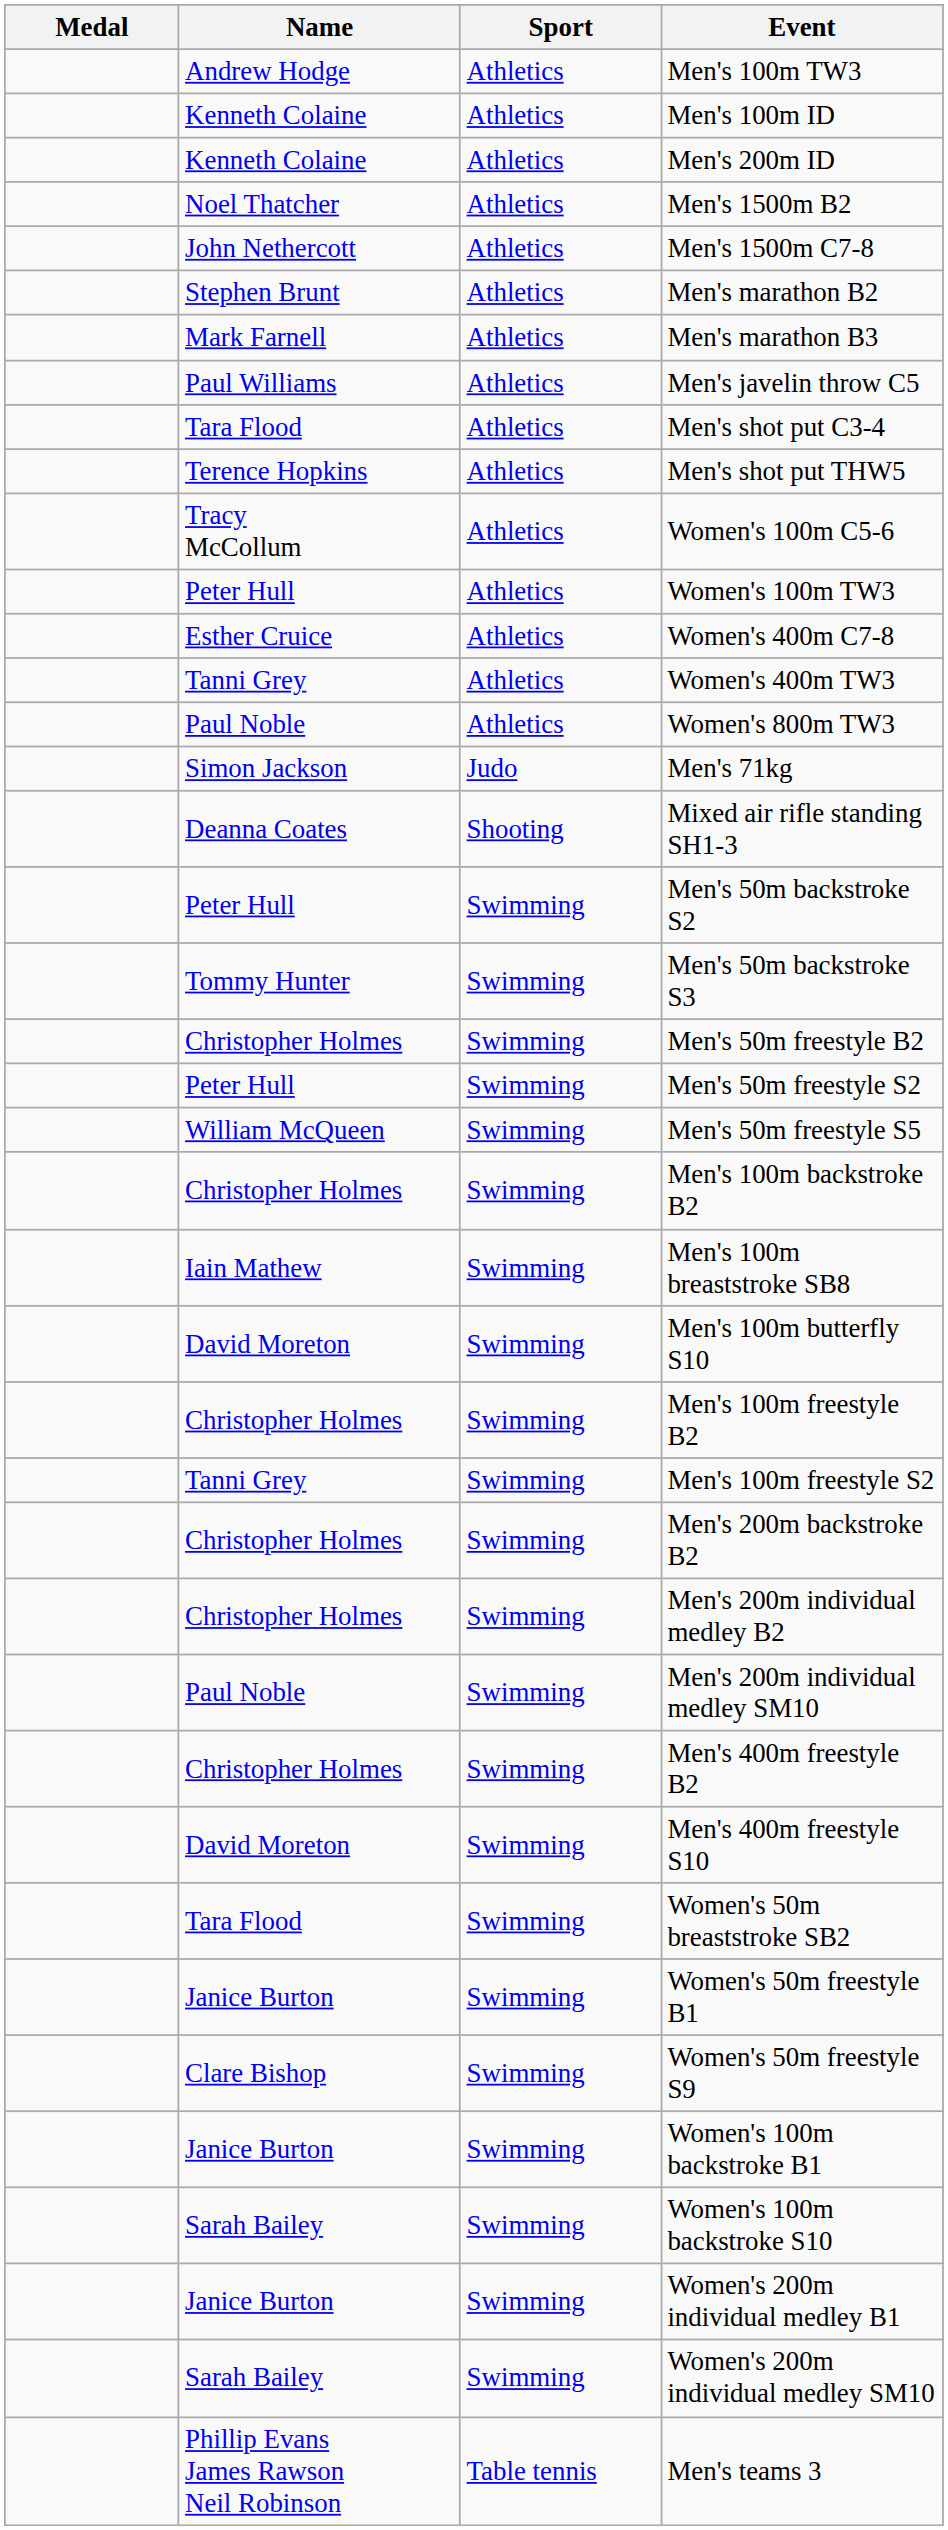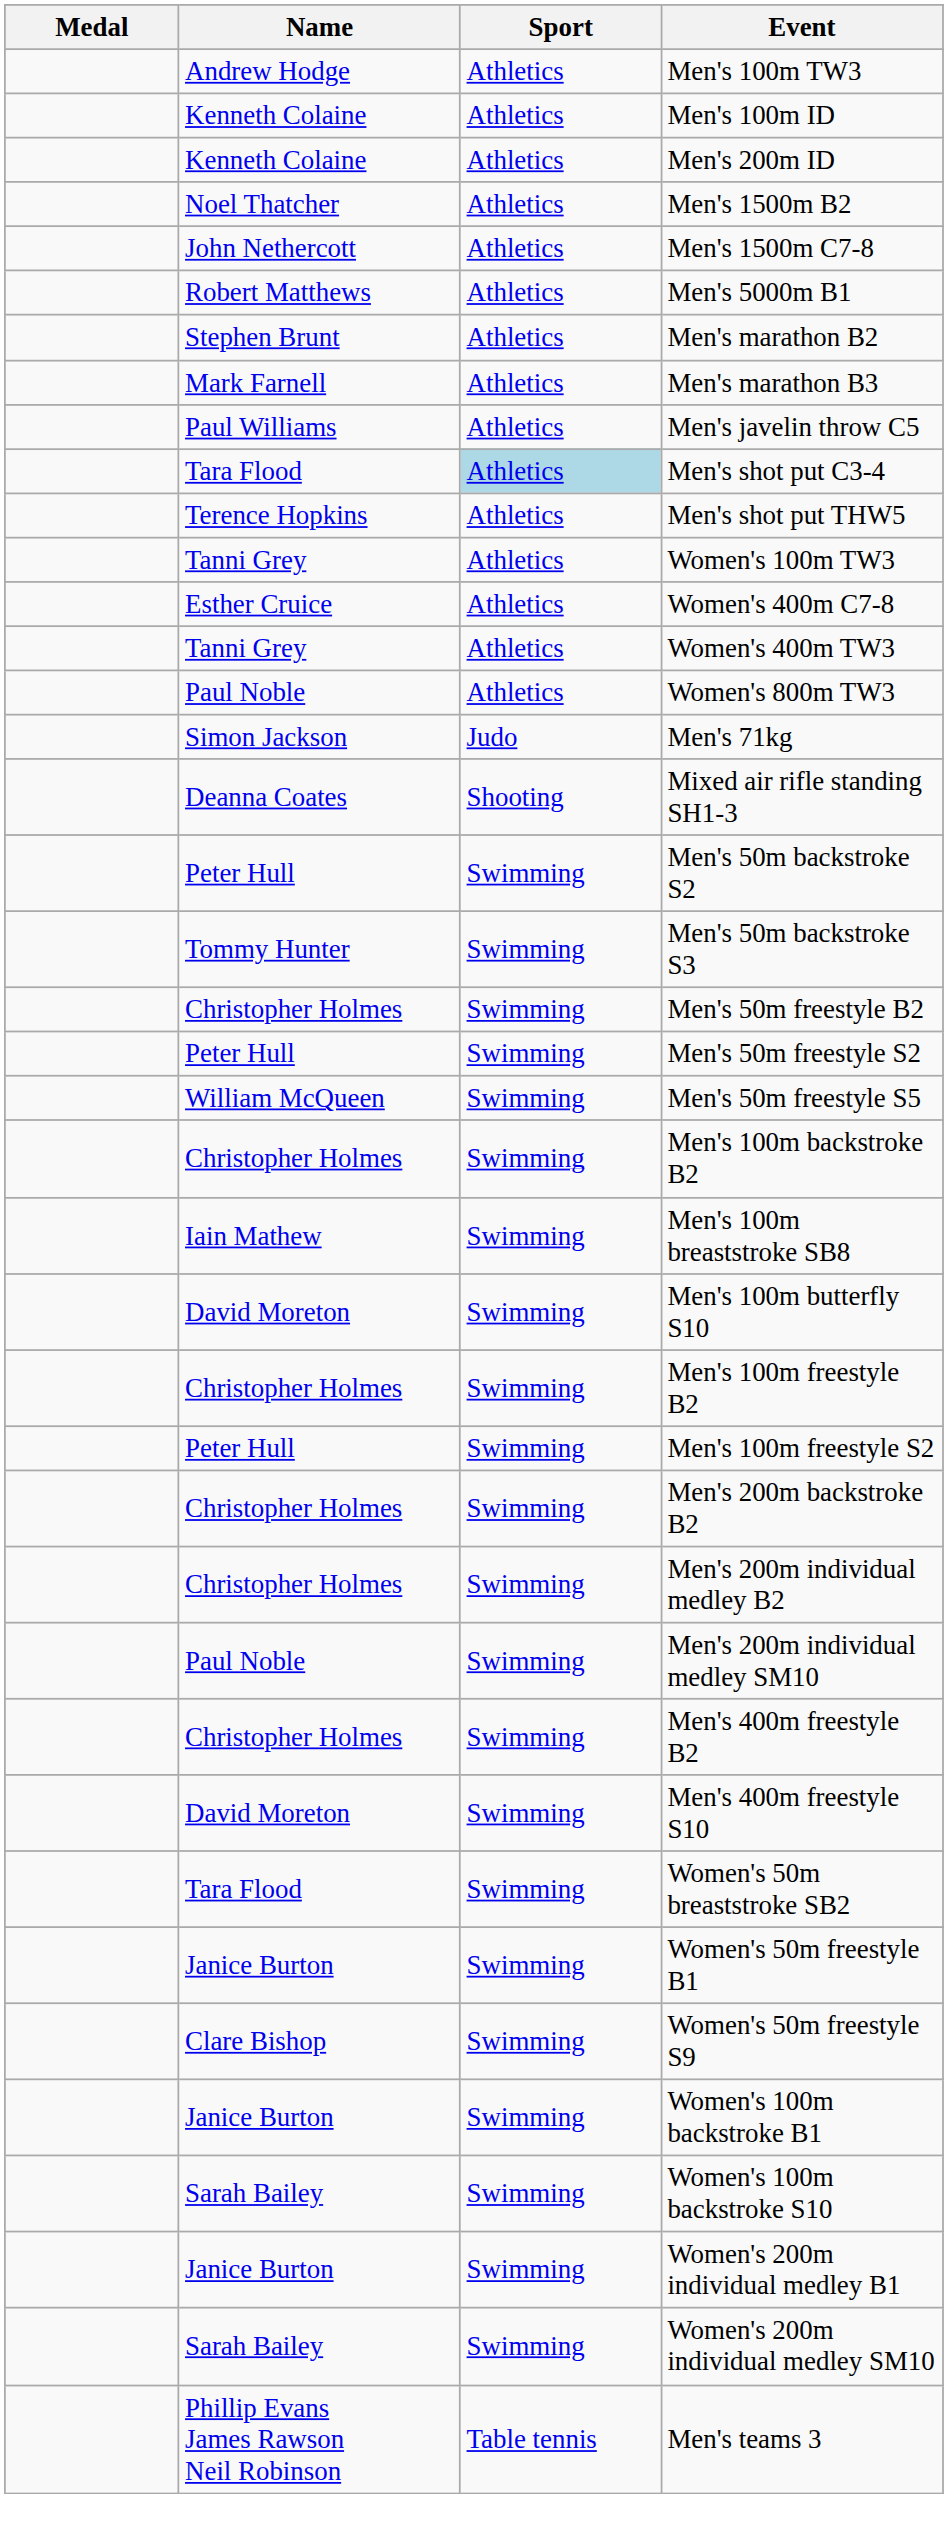+ row: Robert Matthews | Athletics | Men's 5000m B1
Men's shot put C3-4 | Sport: no background -> lightblue background
- row: Tracy McCollum | Athletics | Women's 100m C5-6
Women's 100m TW3 | Name: Peter Hull -> Tanni Grey
Men's 100m freestyle S2 | Name: Tanni Grey -> Peter Hull
